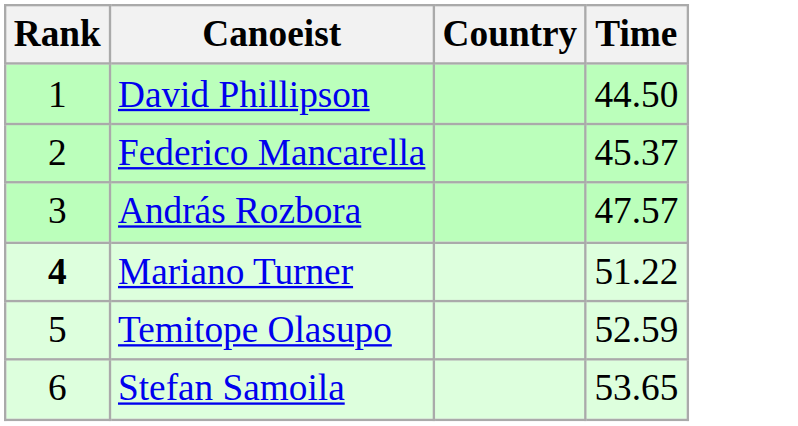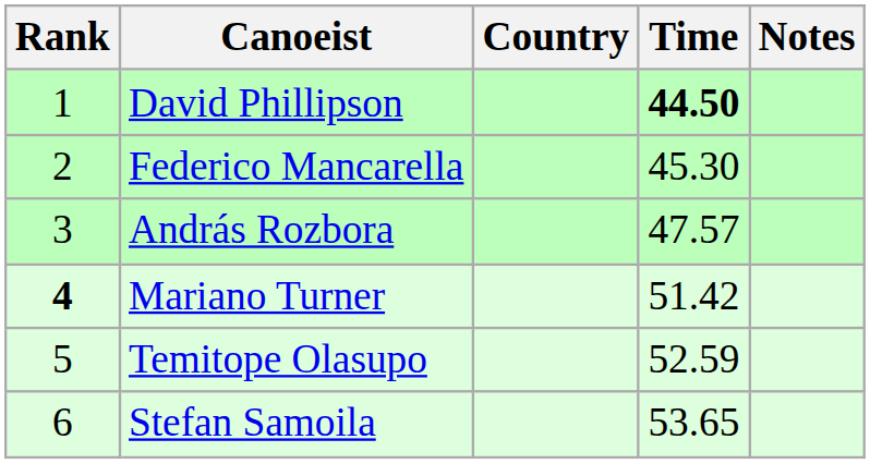+ column: Notes
David Phillipson | Time: normal -> bold
Federico Mancarella | Time: 45.37 -> 45.30
Mariano Turner | Time: 51.22 -> 51.42
